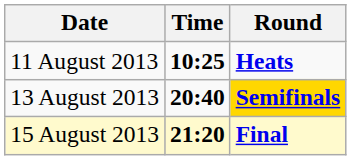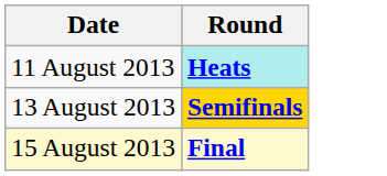- column: Time | 10:25 | 20:40 | 21:20
11 August 2013 | Round: no background -> paleturquoise background
